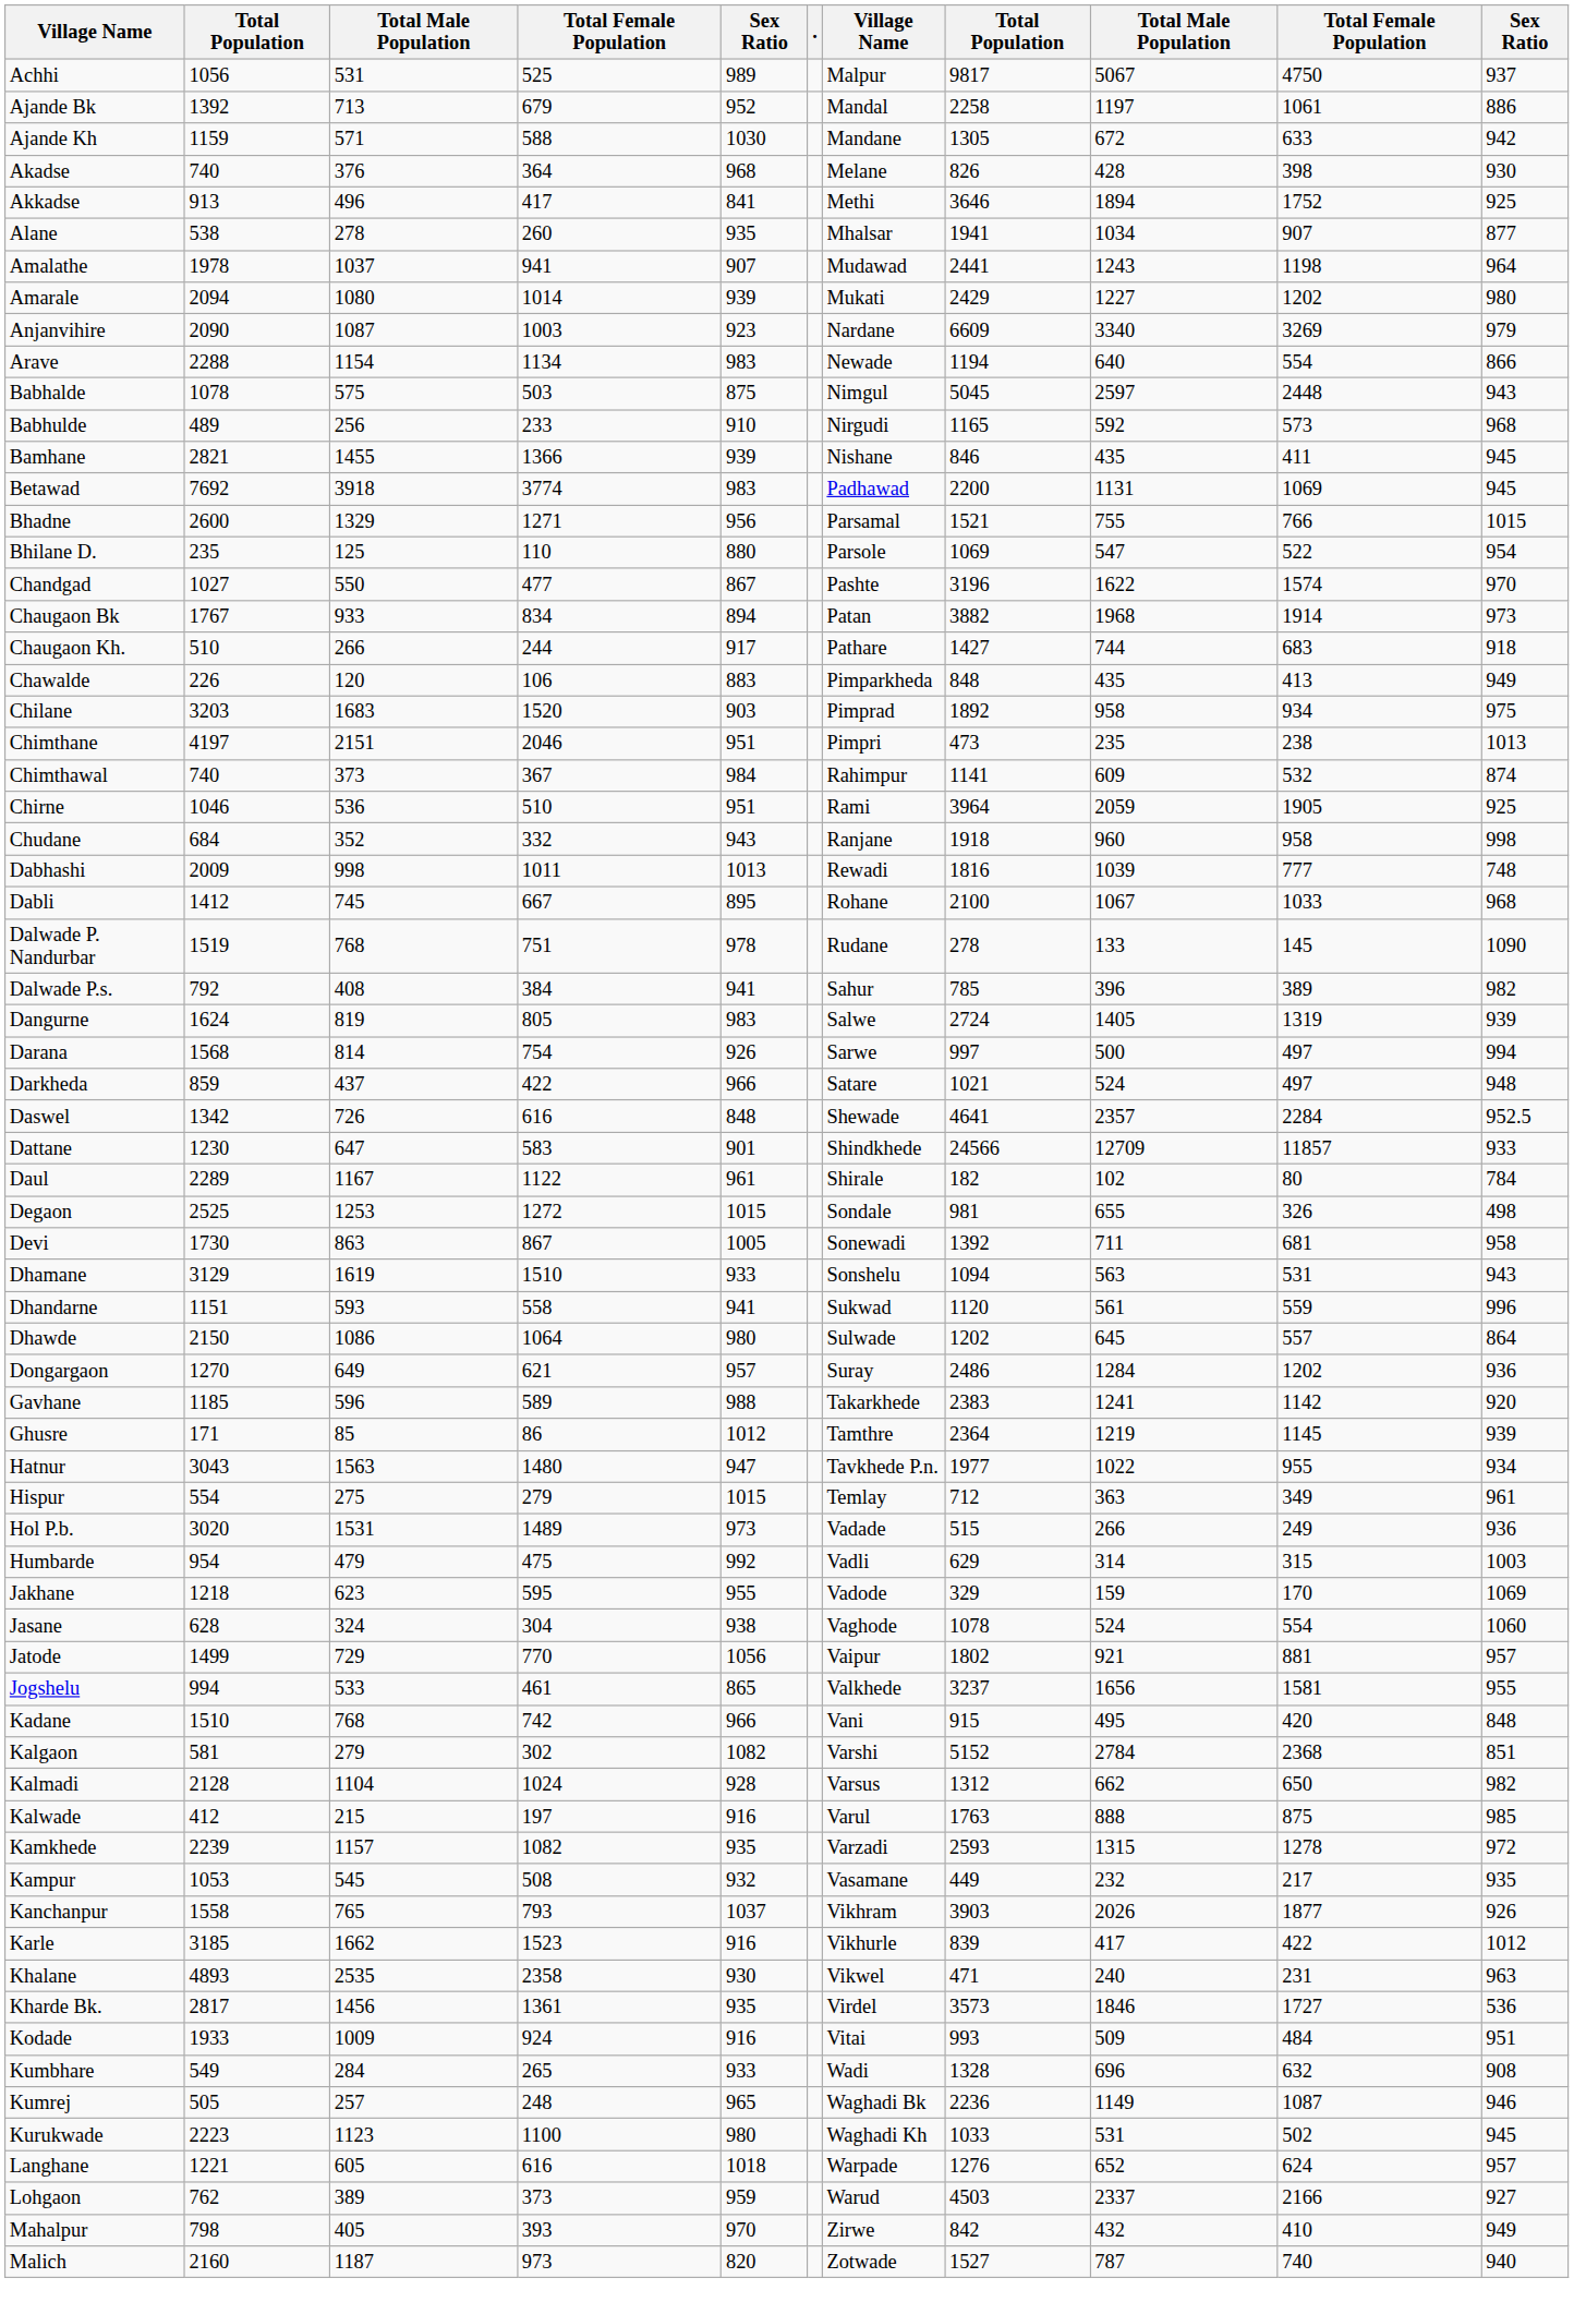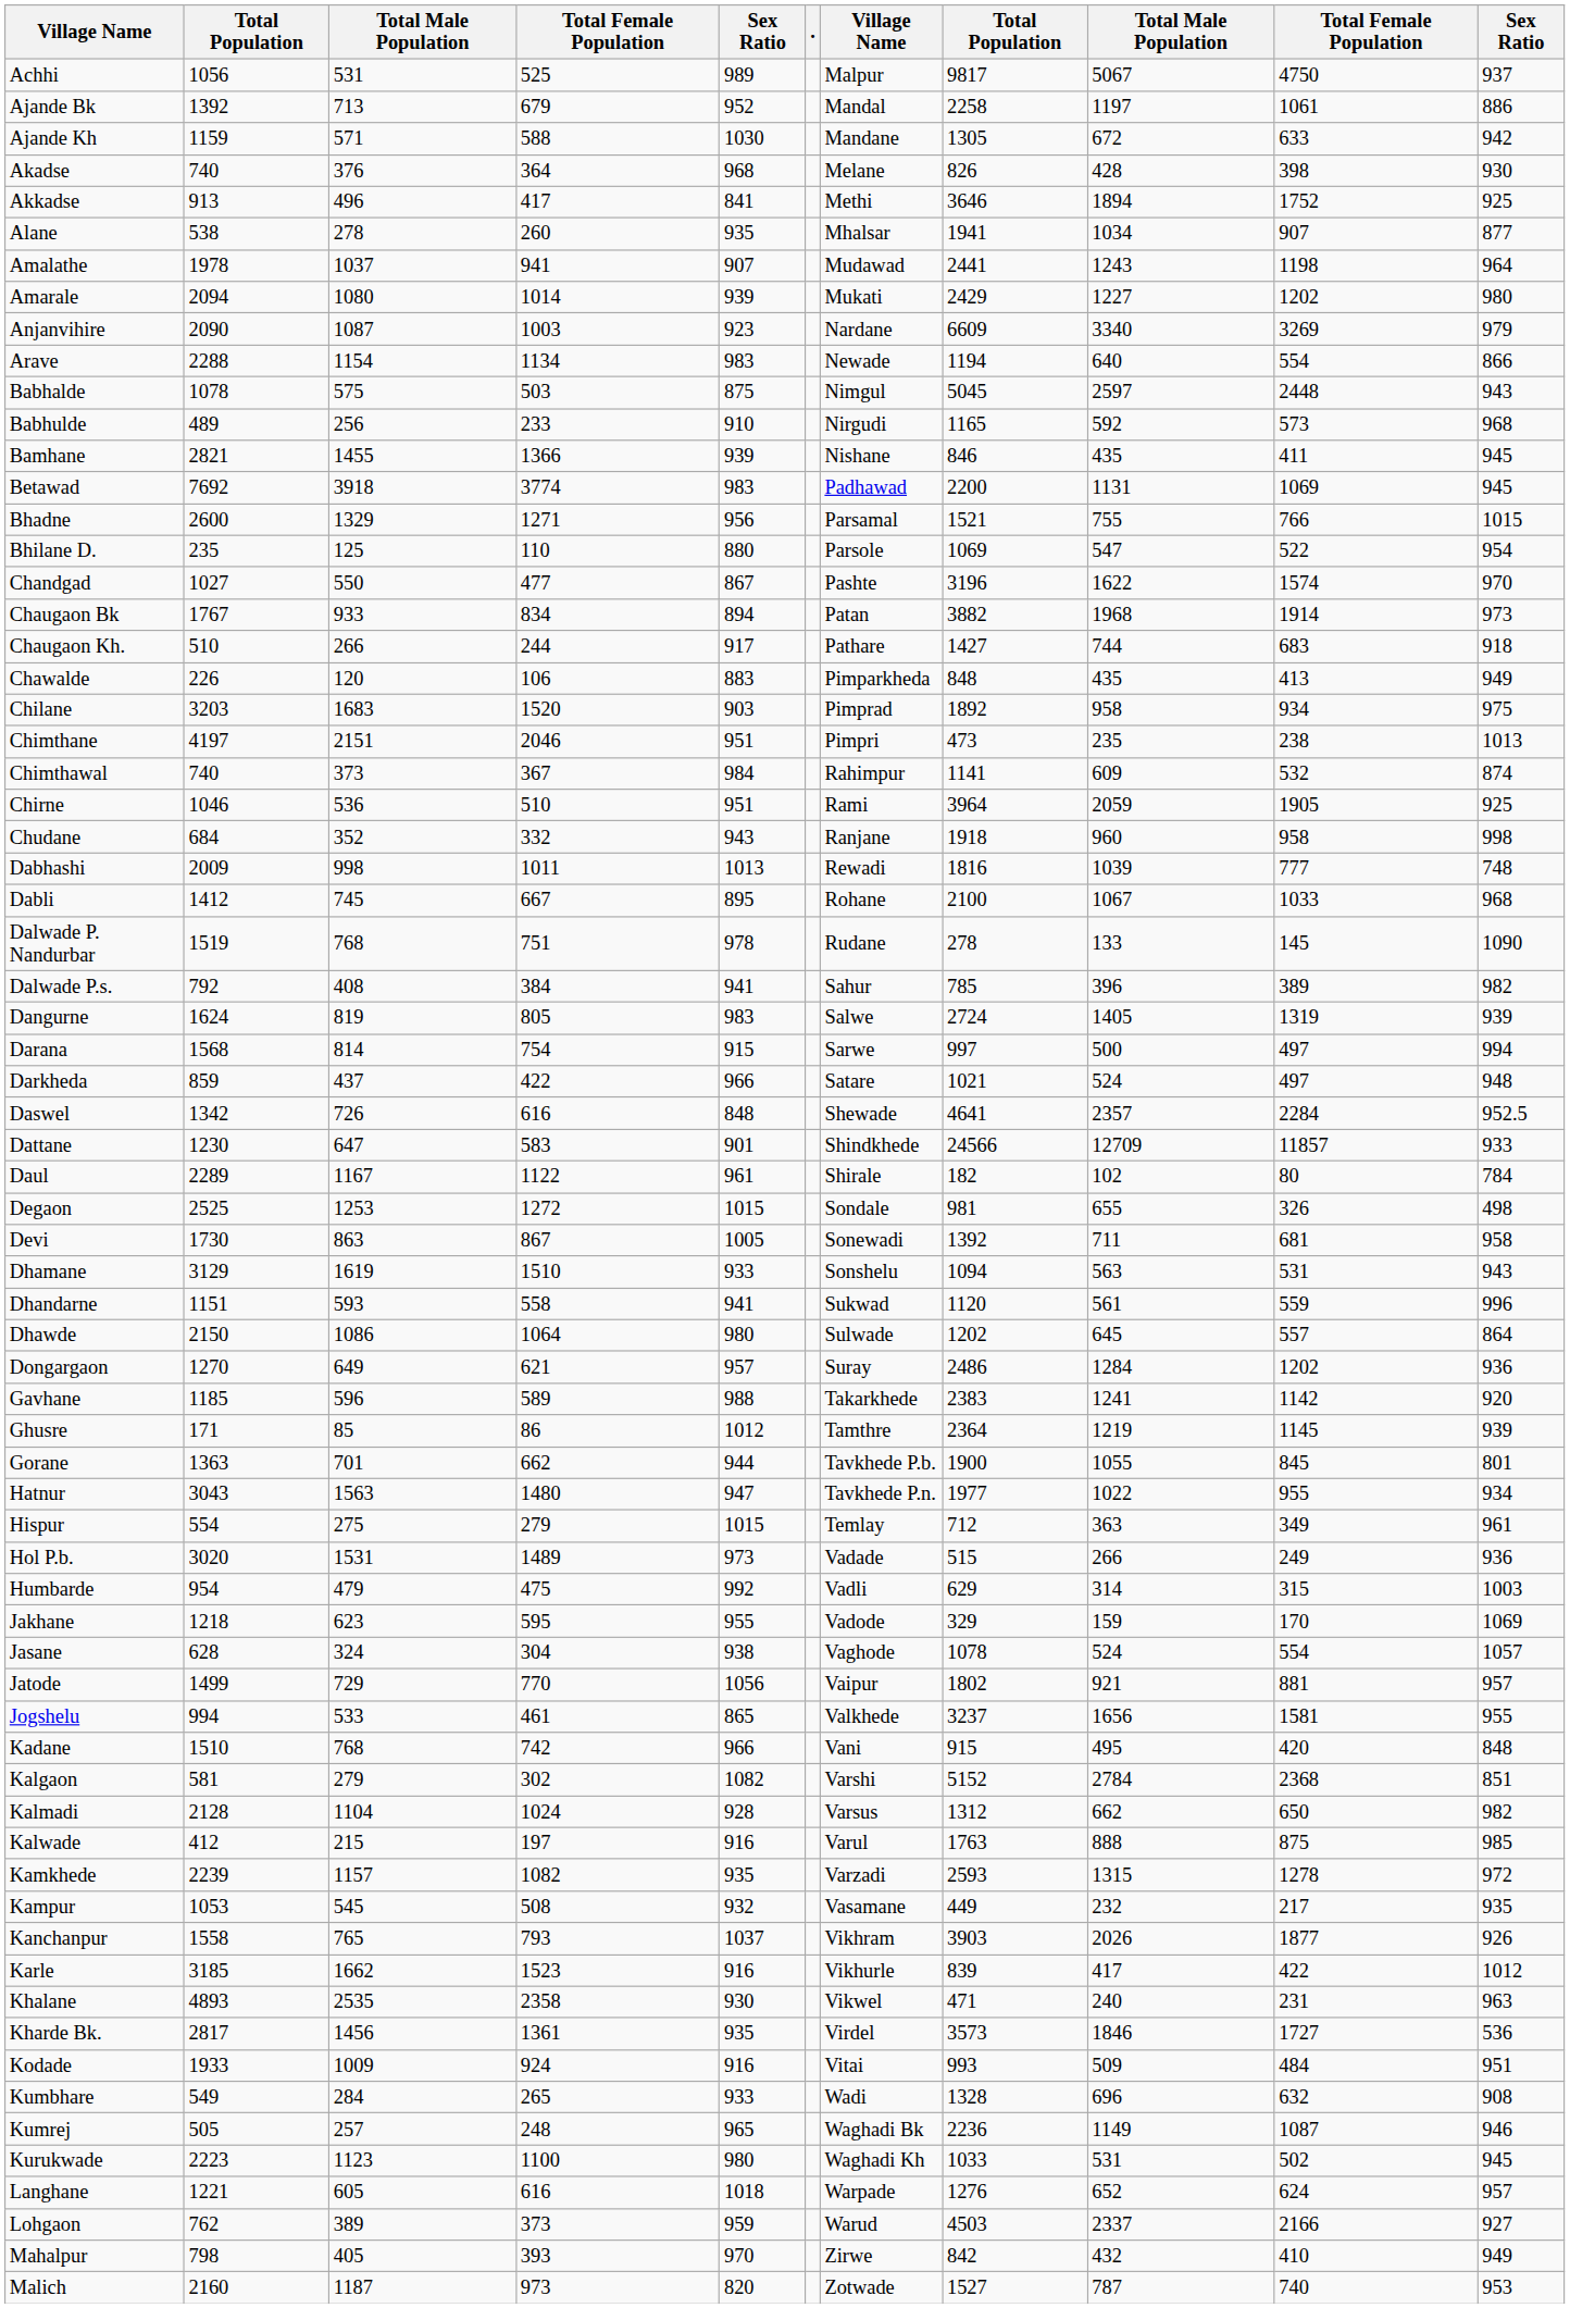Darana | column 5: 926 -> 915
+ row: Gorane | 1363 | 701 | 662 | 944 | Tavkhede P.b. | 1900 | 1055 | 845 | 801
Jasane | column 11: 1060 -> 1057
Malich | column 11: 940 -> 953
